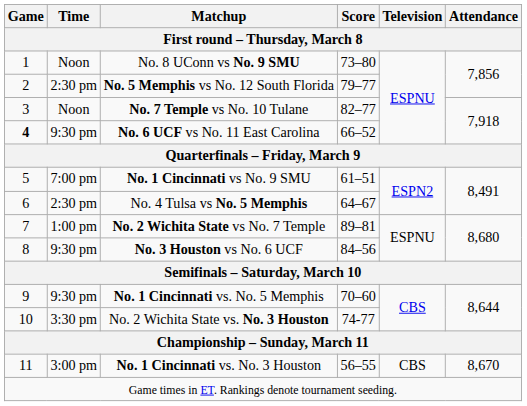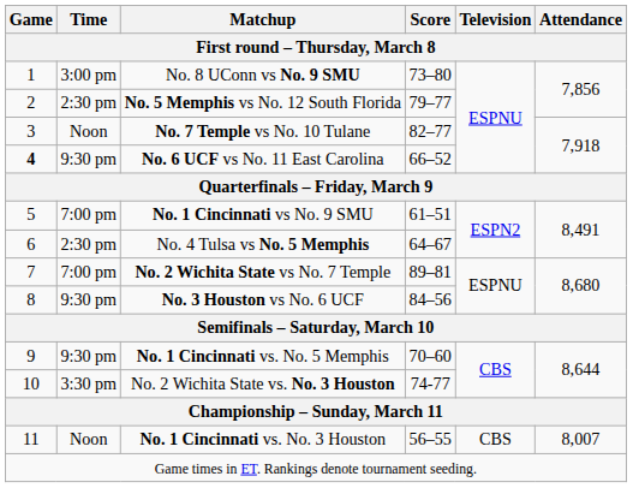No. 8 UConn vs No. 9 SMU | Time: Noon -> 3:00 pm
No. 2 Wichita State vs No. 7 Temple | Time: 1:00 pm -> 7:00 pm
No. 1 Cincinnati vs. No. 3 Houston | Time: 3:00 pm -> Noon
No. 1 Cincinnati vs. No. 3 Houston | Attendance: 8,670 -> 8,007
